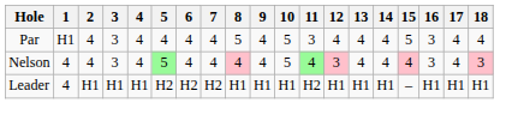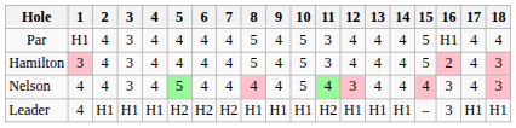Par | 16: 3 -> H1
+ row: Hamilton | 3 | 4 | 3 | 4 | 4 | 4 | 4 | 5 | 4 | 5 | 3 | 4 | 4 | 4 | 5 | 2 | 4 | 3
Leader | 16: H1 -> 3
